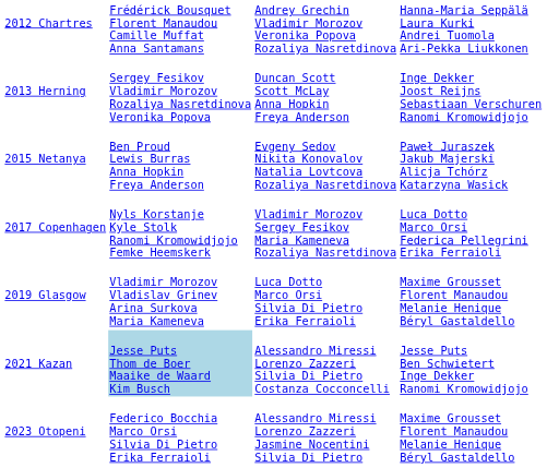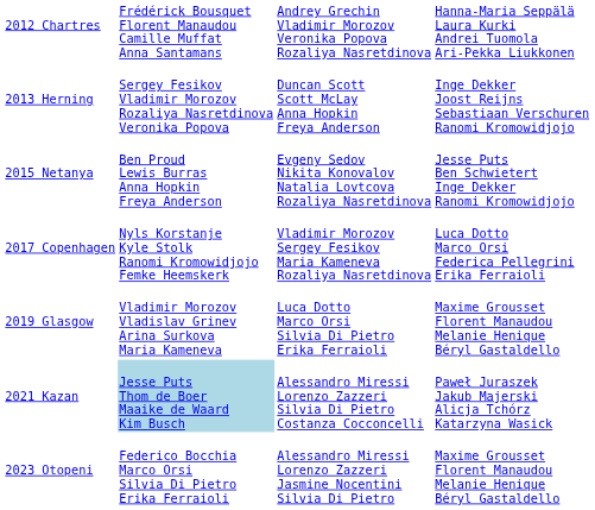2015 Netanya | column 4: Paweł Juraszek Jakub Majerski Alicja Tchórz Katarzyna Wasick -> Jesse Puts Ben Schwietert Inge Dekker Ranomi Kromowidjojo
2021 Kazan | column 4: Jesse Puts Ben Schwietert Inge Dekker Ranomi Kromowidjojo -> Paweł Juraszek Jakub Majerski Alicja Tchórz Katarzyna Wasick
